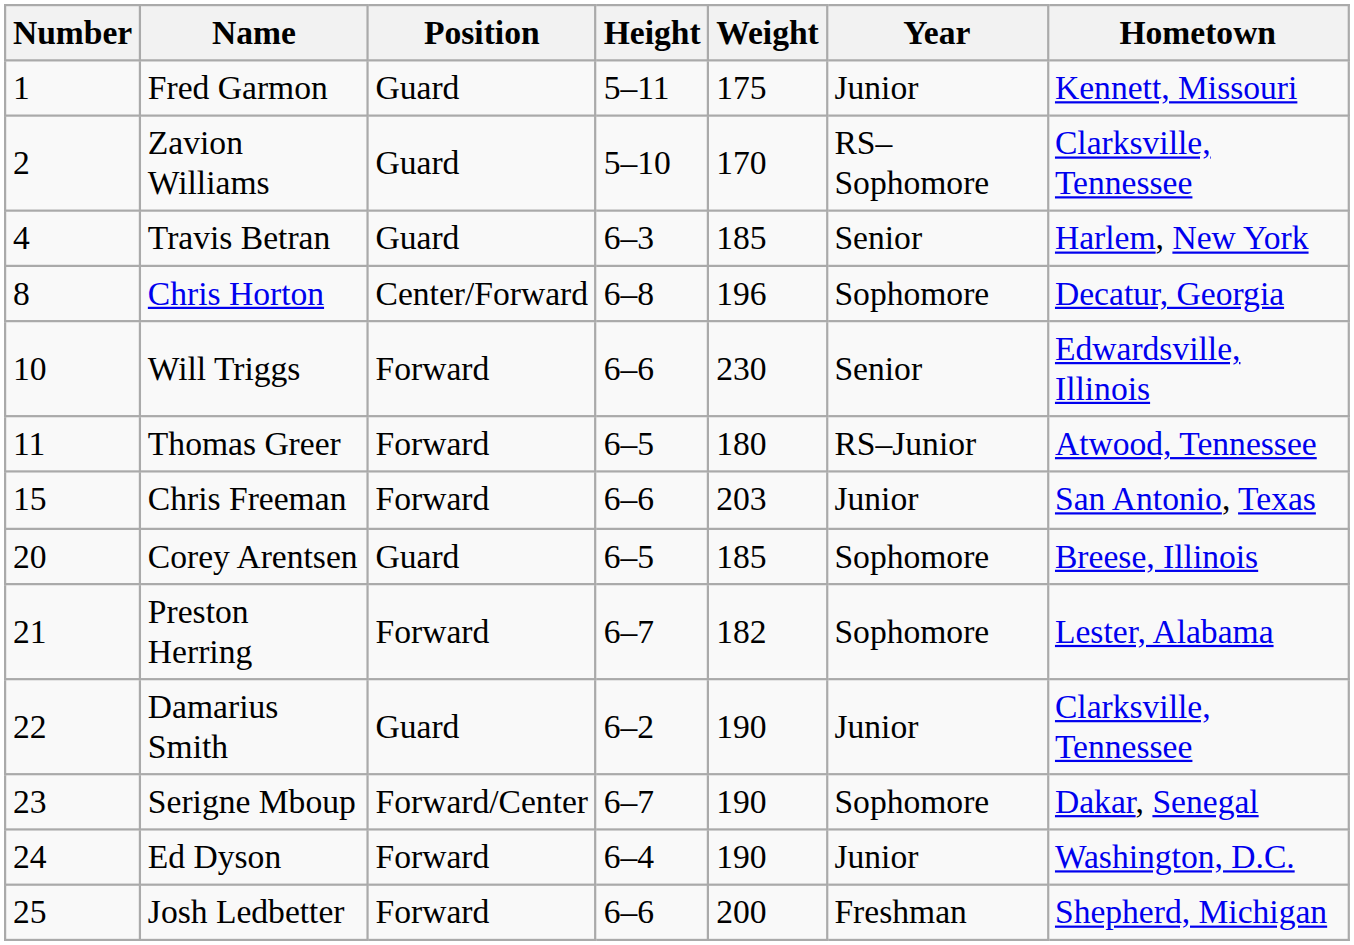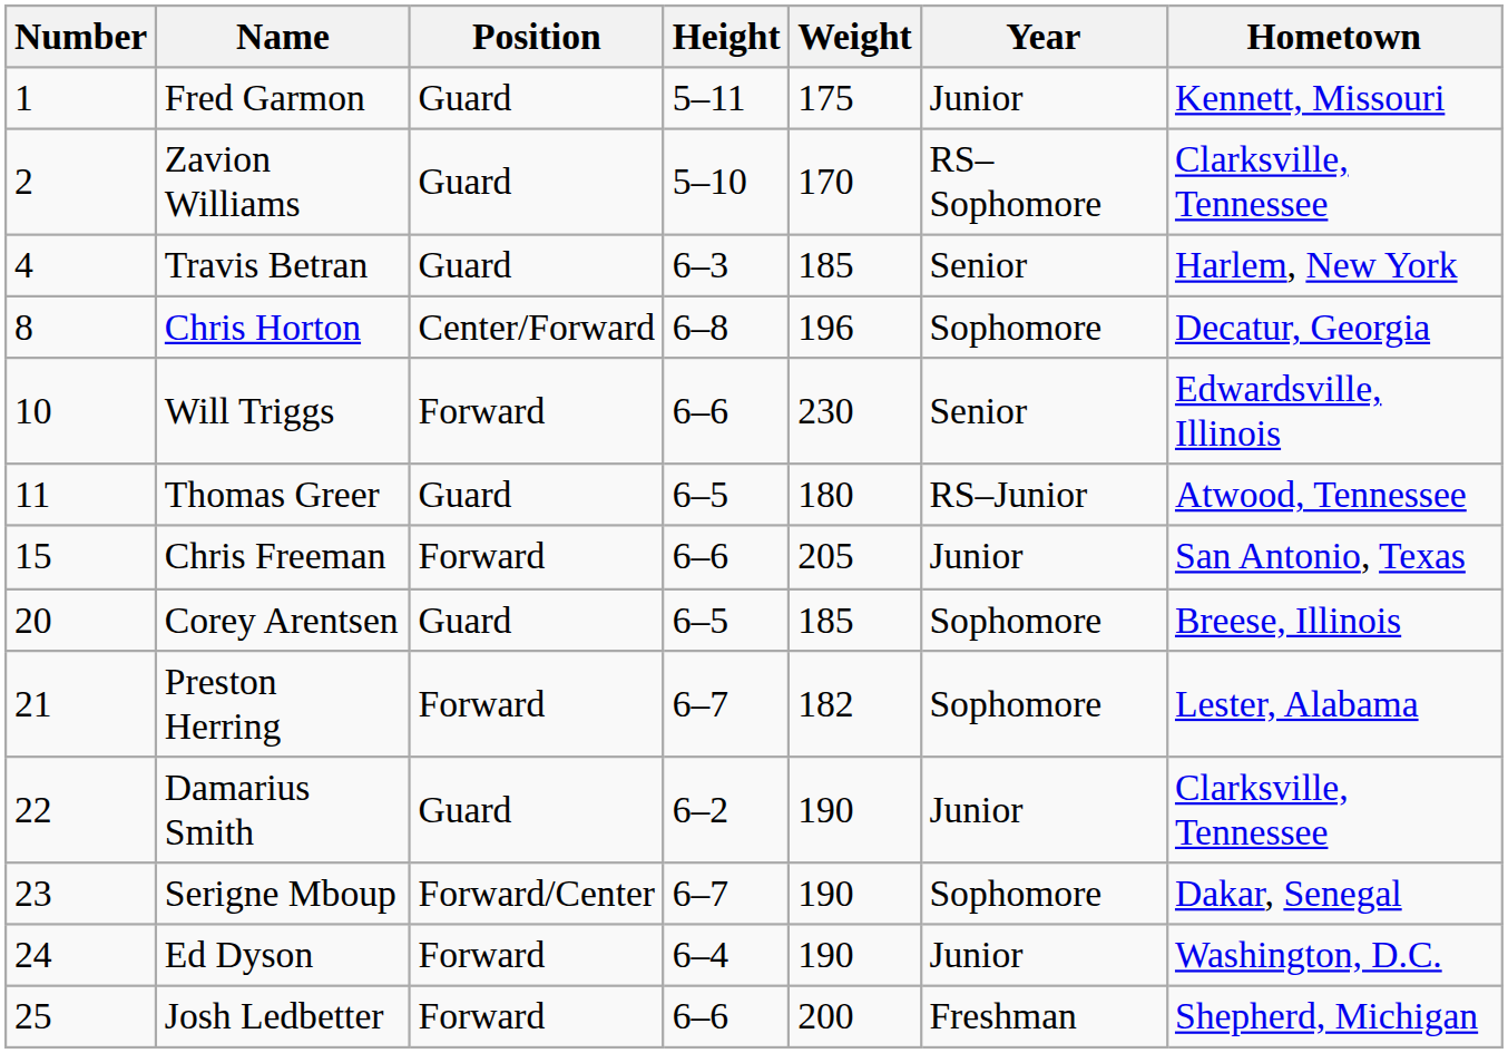Thomas Greer | Position: Forward -> Guard
Chris Freeman | Weight: 203 -> 205
